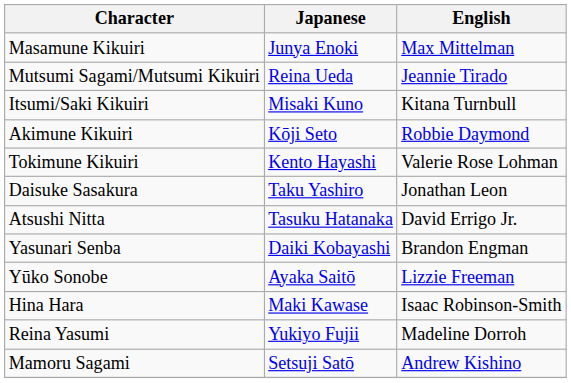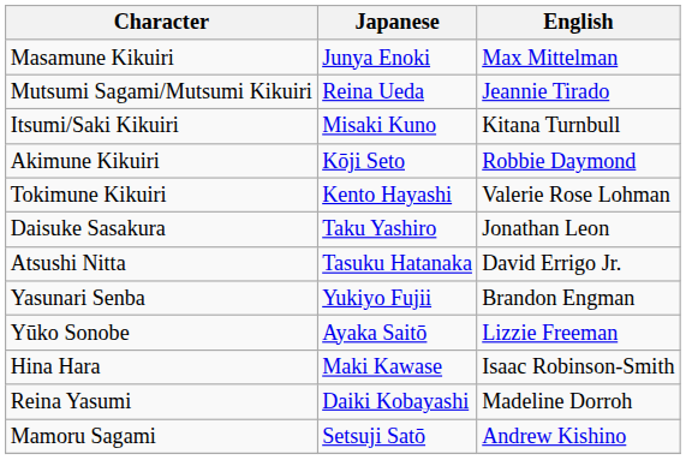Yasunari Senba | Japanese: Daiki Kobayashi -> Yukiyo Fujii
Reina Yasumi | Japanese: Yukiyo Fujii -> Daiki Kobayashi
